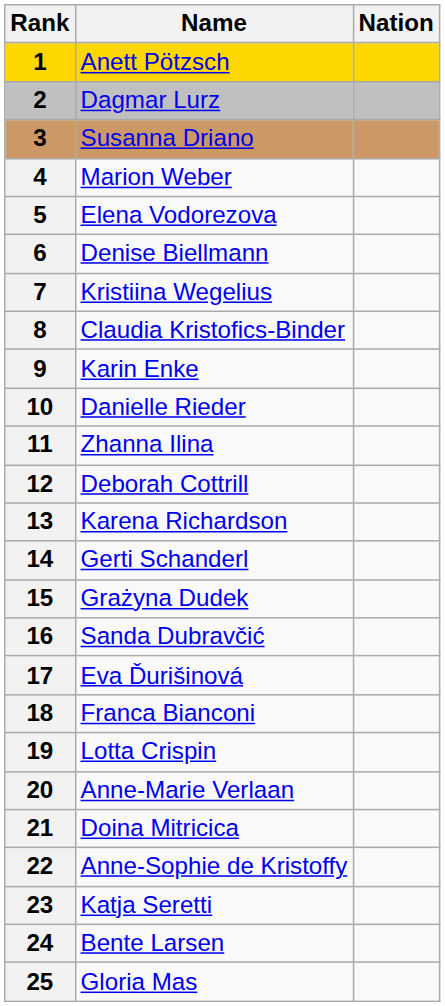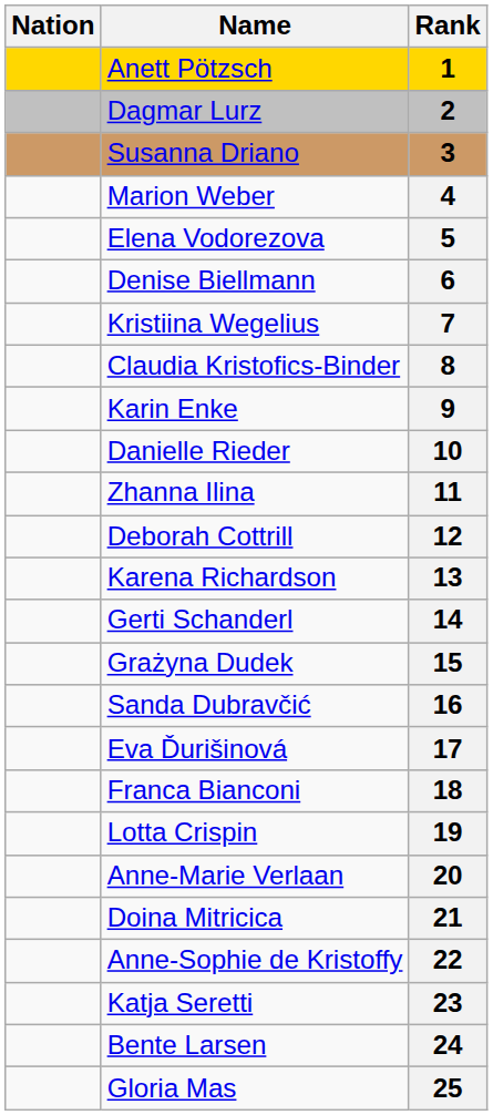columns swapped: Rank <-> Nation
